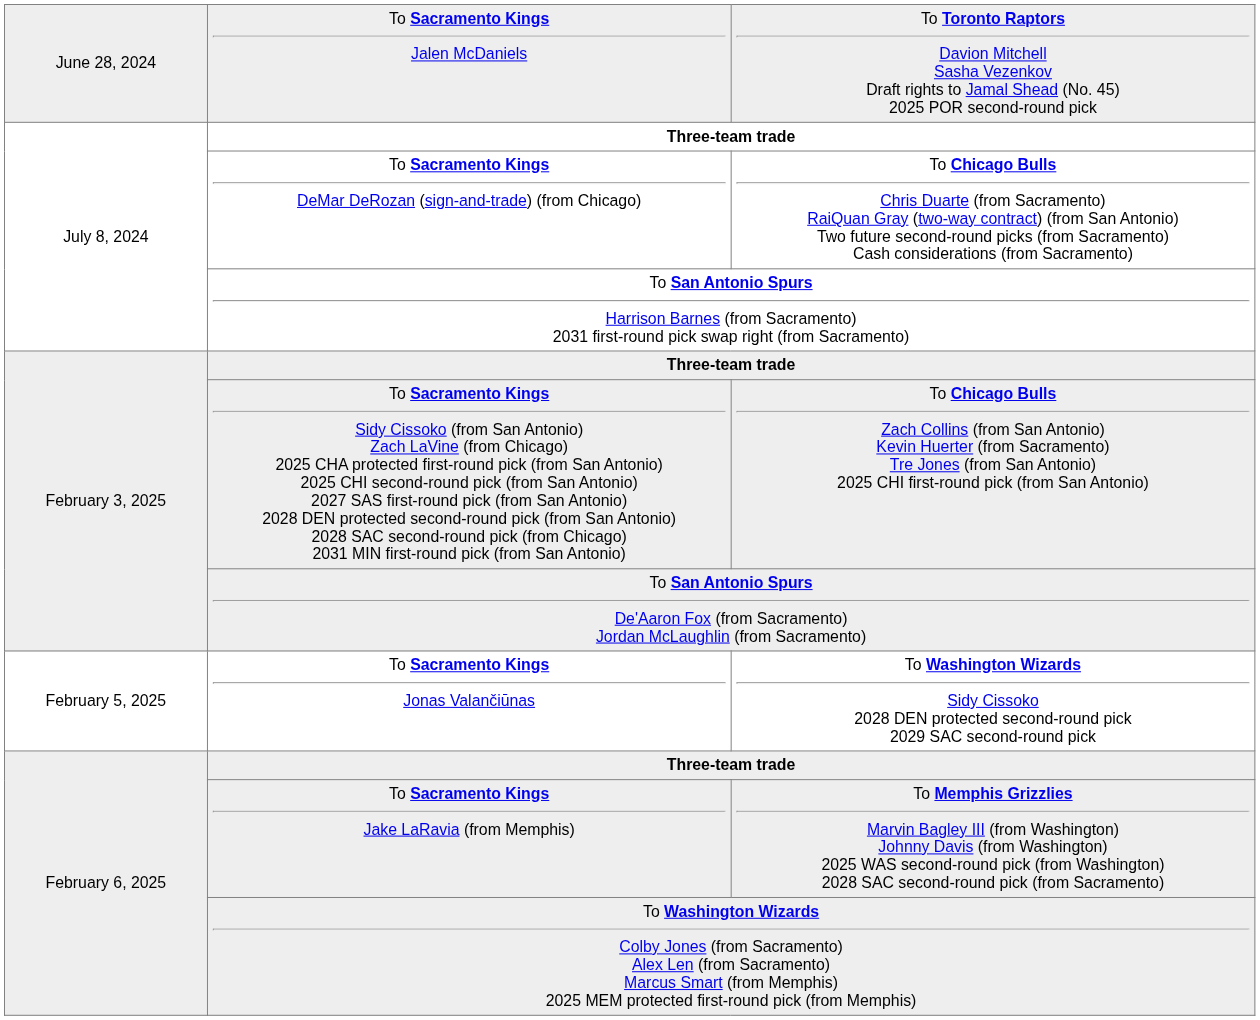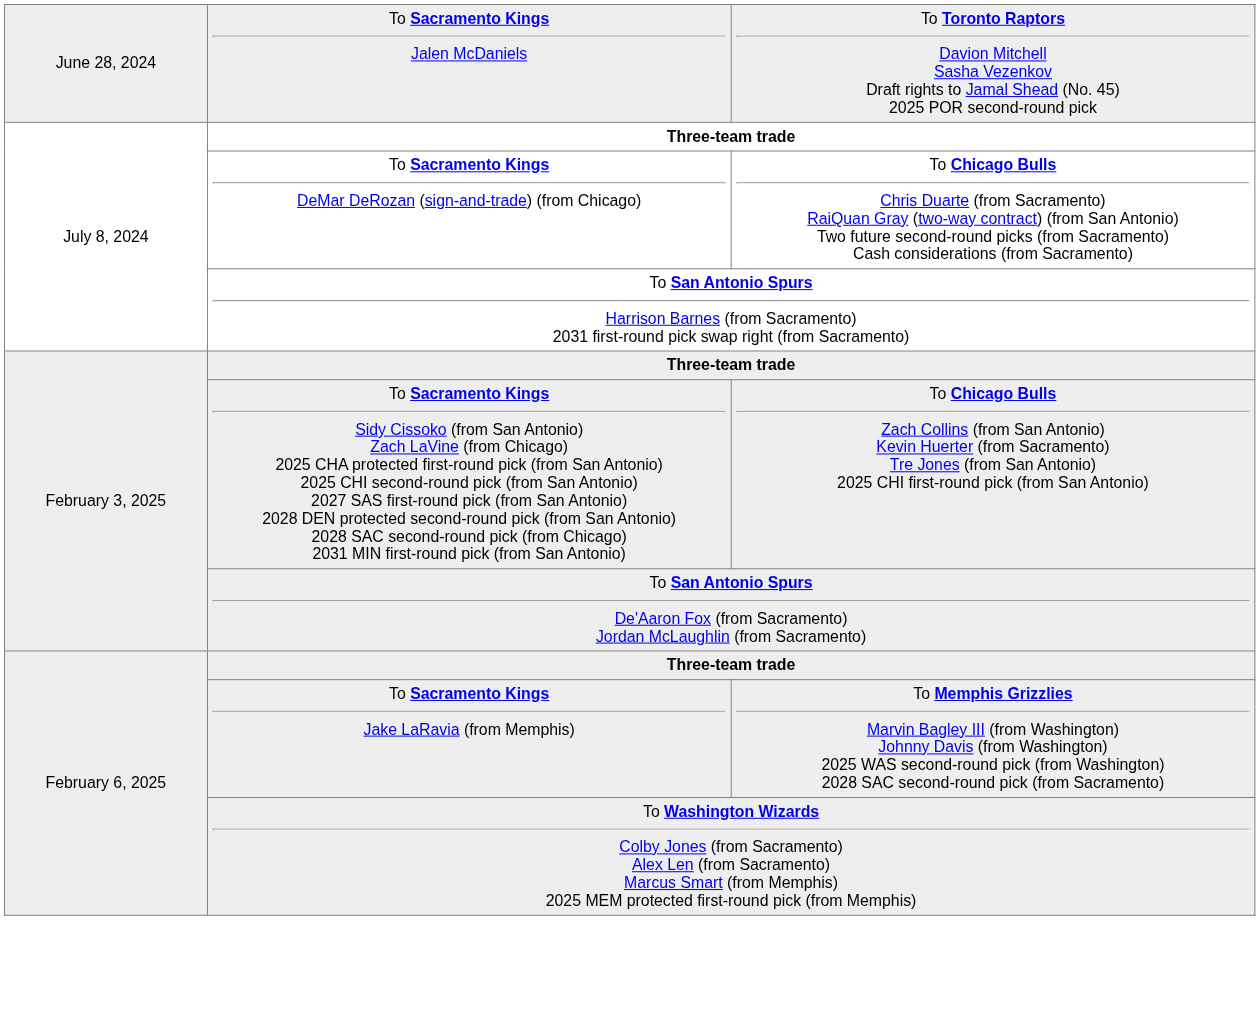- row: February 5, 2025 | To Sacramento Kings Jonas Valančiūnas | To Washington Wizards Sidy Cissoko 2028 DEN protected second-round pick 2029 SAC second-round pick
